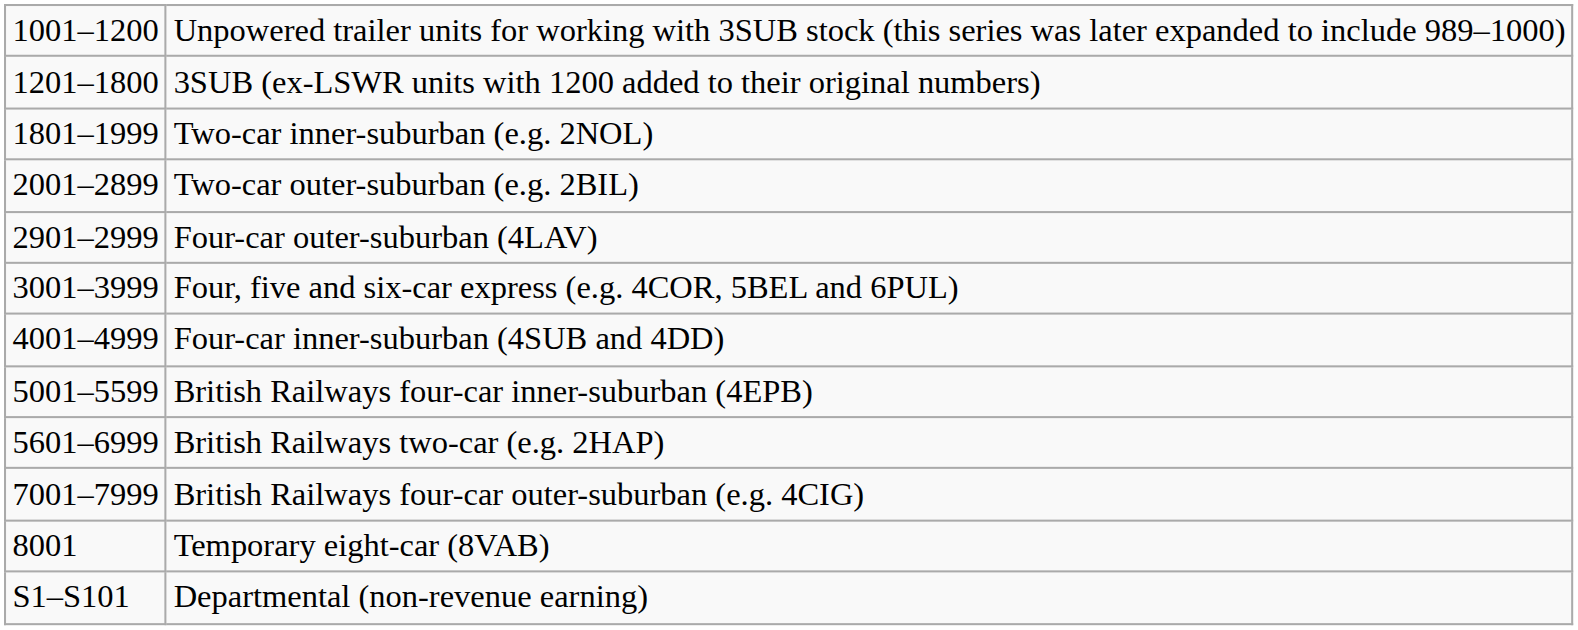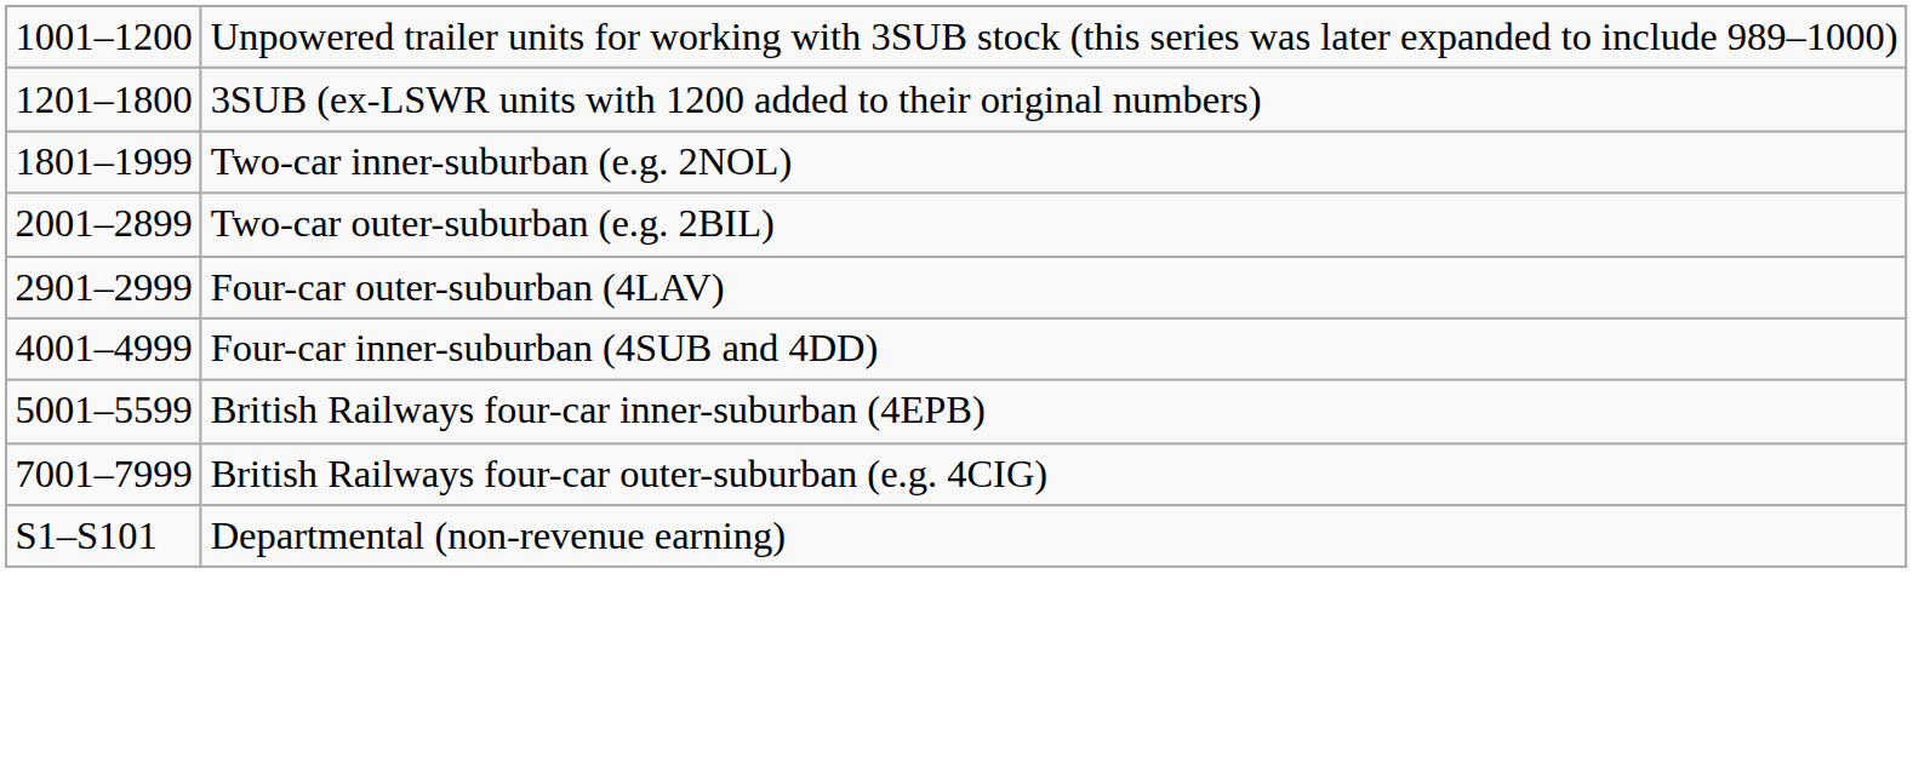- row: 3001–3999 | Four, five and six-car express (e.g. 4COR, 5BEL and 6PUL)
- row: 5601–6999 | British Railways two-car (e.g. 2HAP)
- row: 8001 | Temporary eight-car (8VAB)
